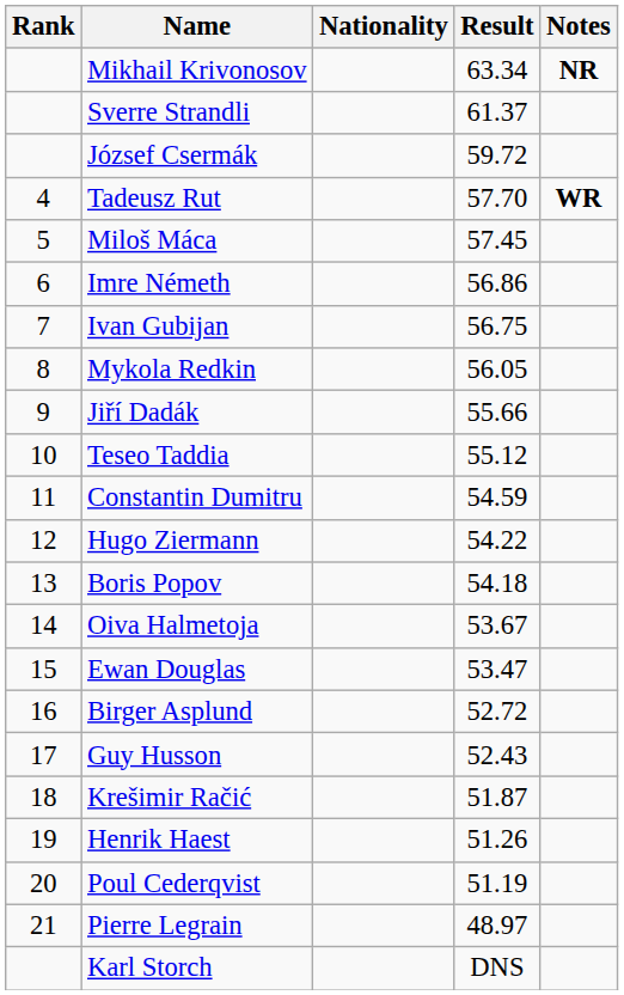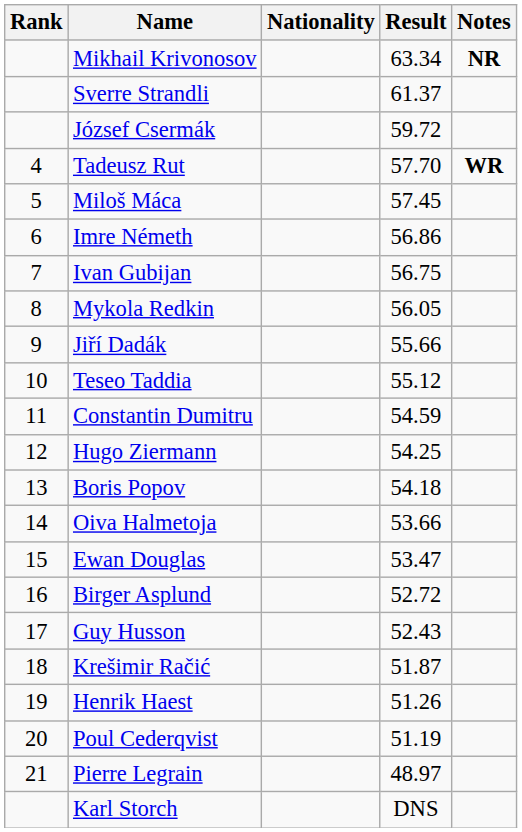Hugo Ziermann | Result: 54.22 -> 54.25
Oiva Halmetoja | Result: 53.67 -> 53.66
